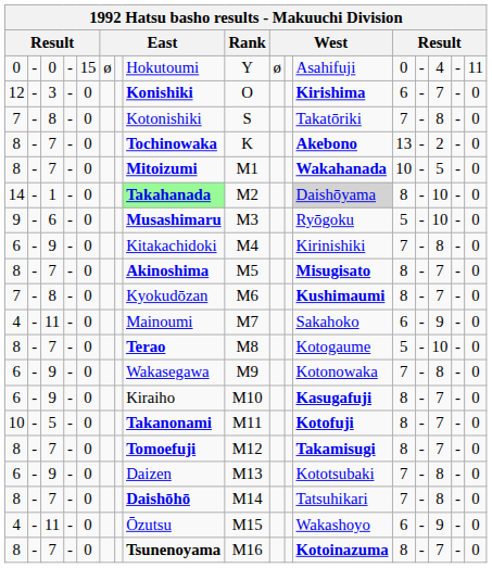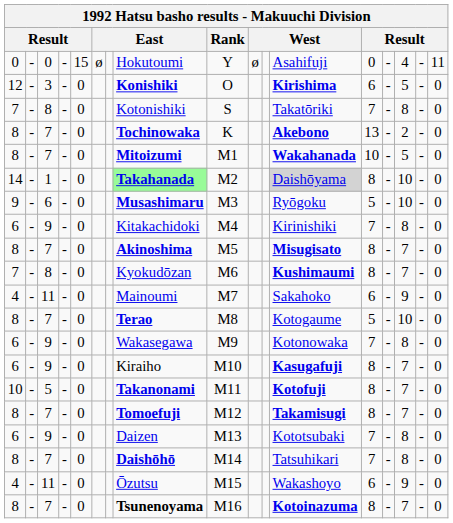12 | column 15: 7 -> 5
